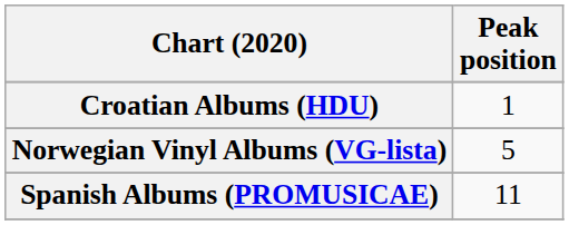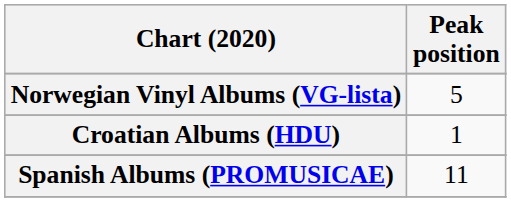rows swapped: Croatian Albums (HDU) <-> Norwegian Vinyl Albums (VG-lista)
